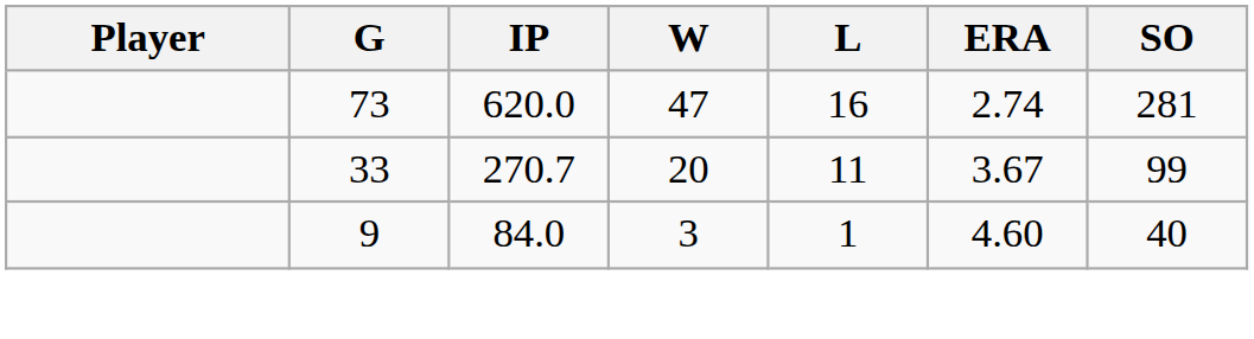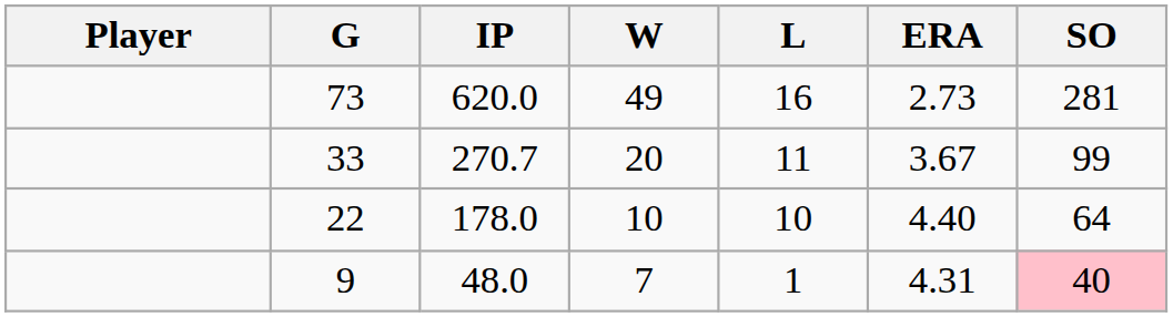73 | W: 47 -> 49
73 | ERA: 2.74 -> 2.73
+ row: 22 | 178.0 | 10 | 10 | 4.40 | 64
9 | IP: 84.0 -> 48.0
9 | W: 3 -> 7
9 | ERA: 4.60 -> 4.31
9 | SO: no background -> pink background
